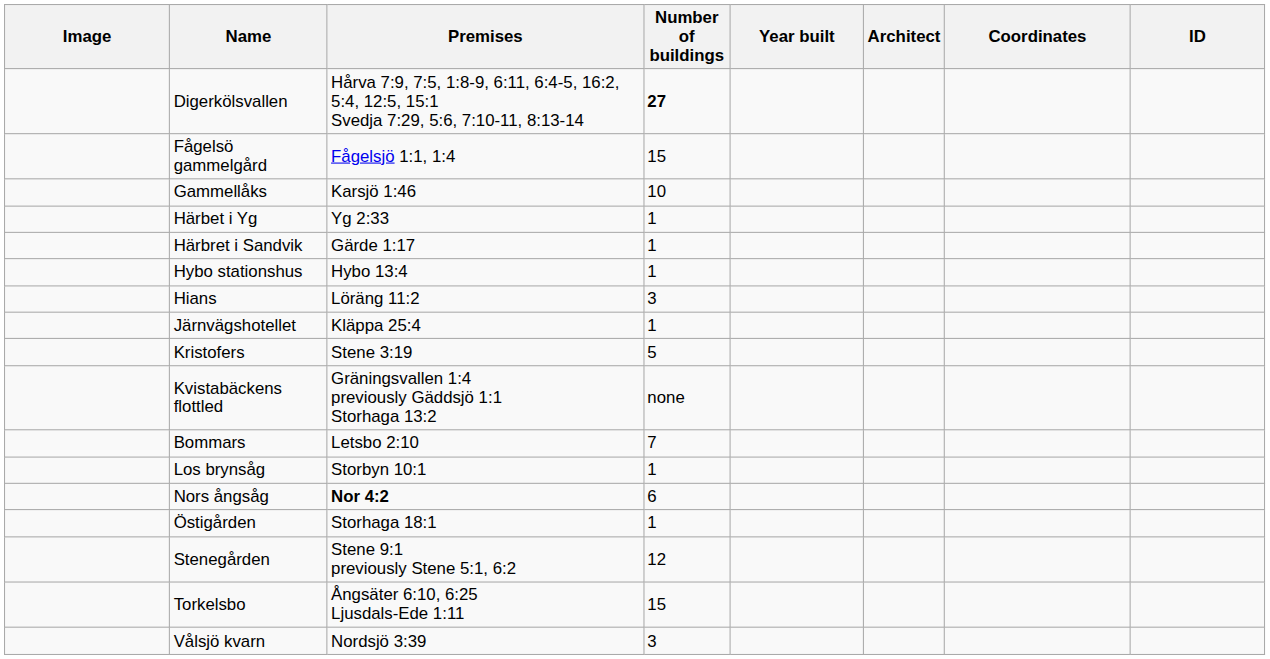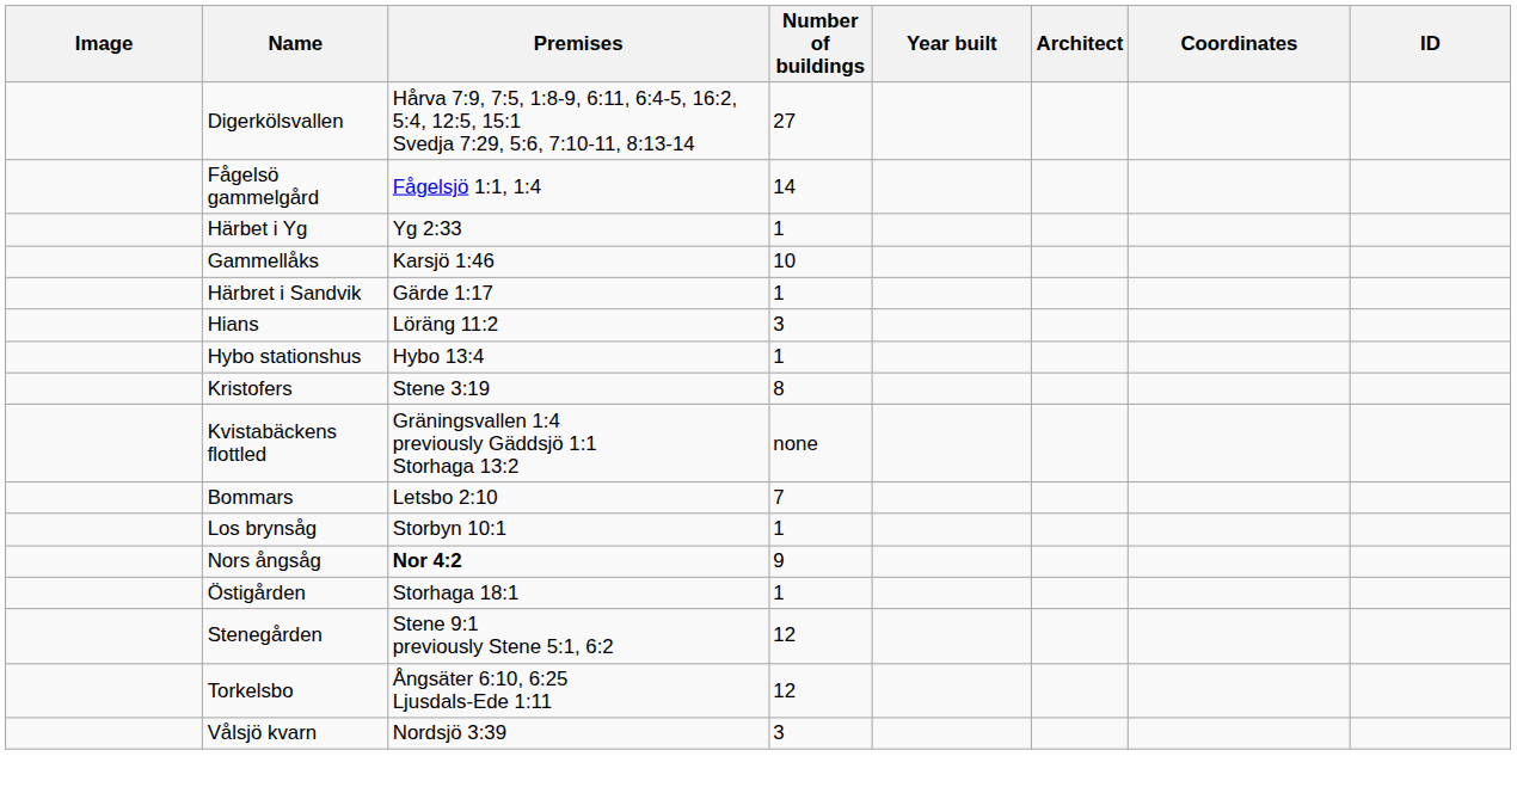Digerkölsvallen | Number of buildings: bold -> normal
Fågelsö gammelgård | Number of buildings: 15 -> 14
rows swapped: Gammellåks <-> Härbet i Yg
rows swapped: Hians <-> Hybo stationshus
- row: Järnvägshotellet | Kläppa 25:4 | 1
Kristofers | Number of buildings: 5 -> 8
Nors ångsåg | Number of buildings: 6 -> 9
Torkelsbo | Number of buildings: 15 -> 12
